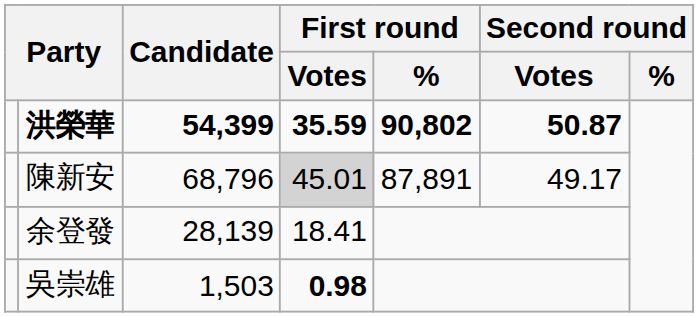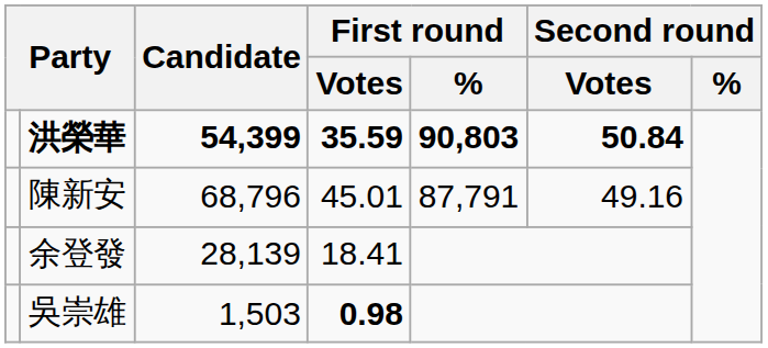洪榮華 | First round / %: 90,802 -> 90,803
洪榮華 | Second round / Votes: 50.87 -> 50.84
陳新安 | First round / Votes: lightgrey background -> no background
陳新安 | First round / %: 87,891 -> 87,791
陳新安 | Second round / Votes: 49.17 -> 49.16
